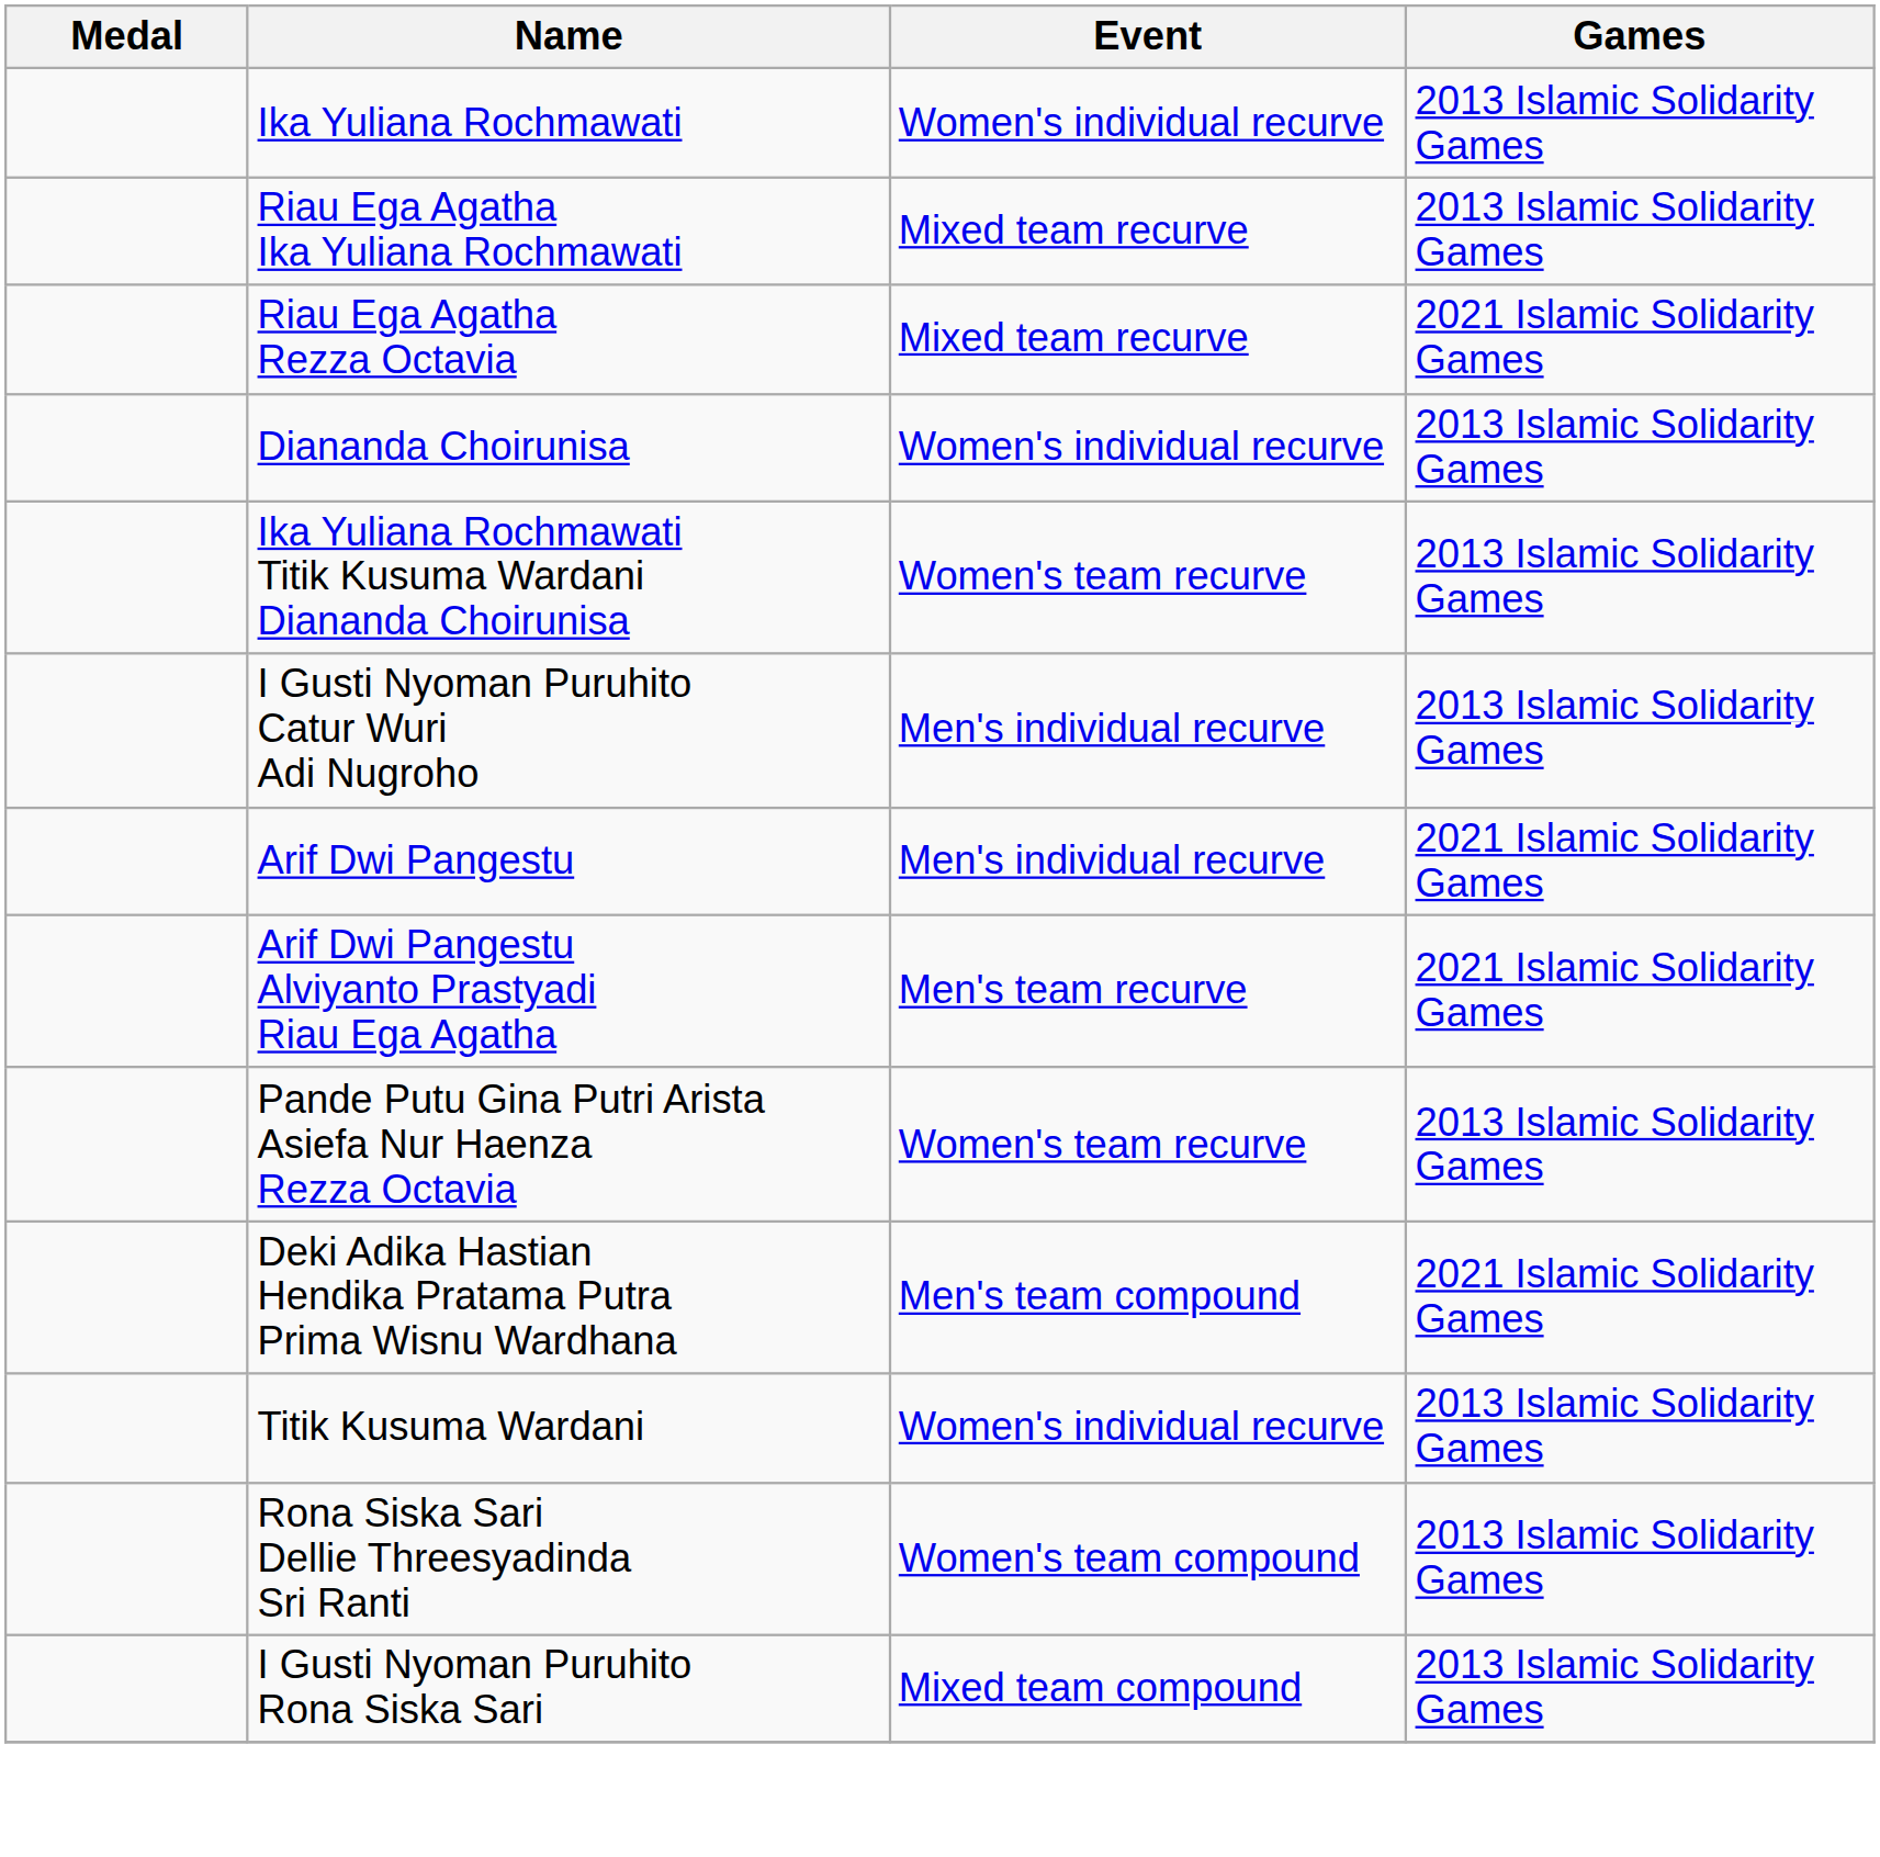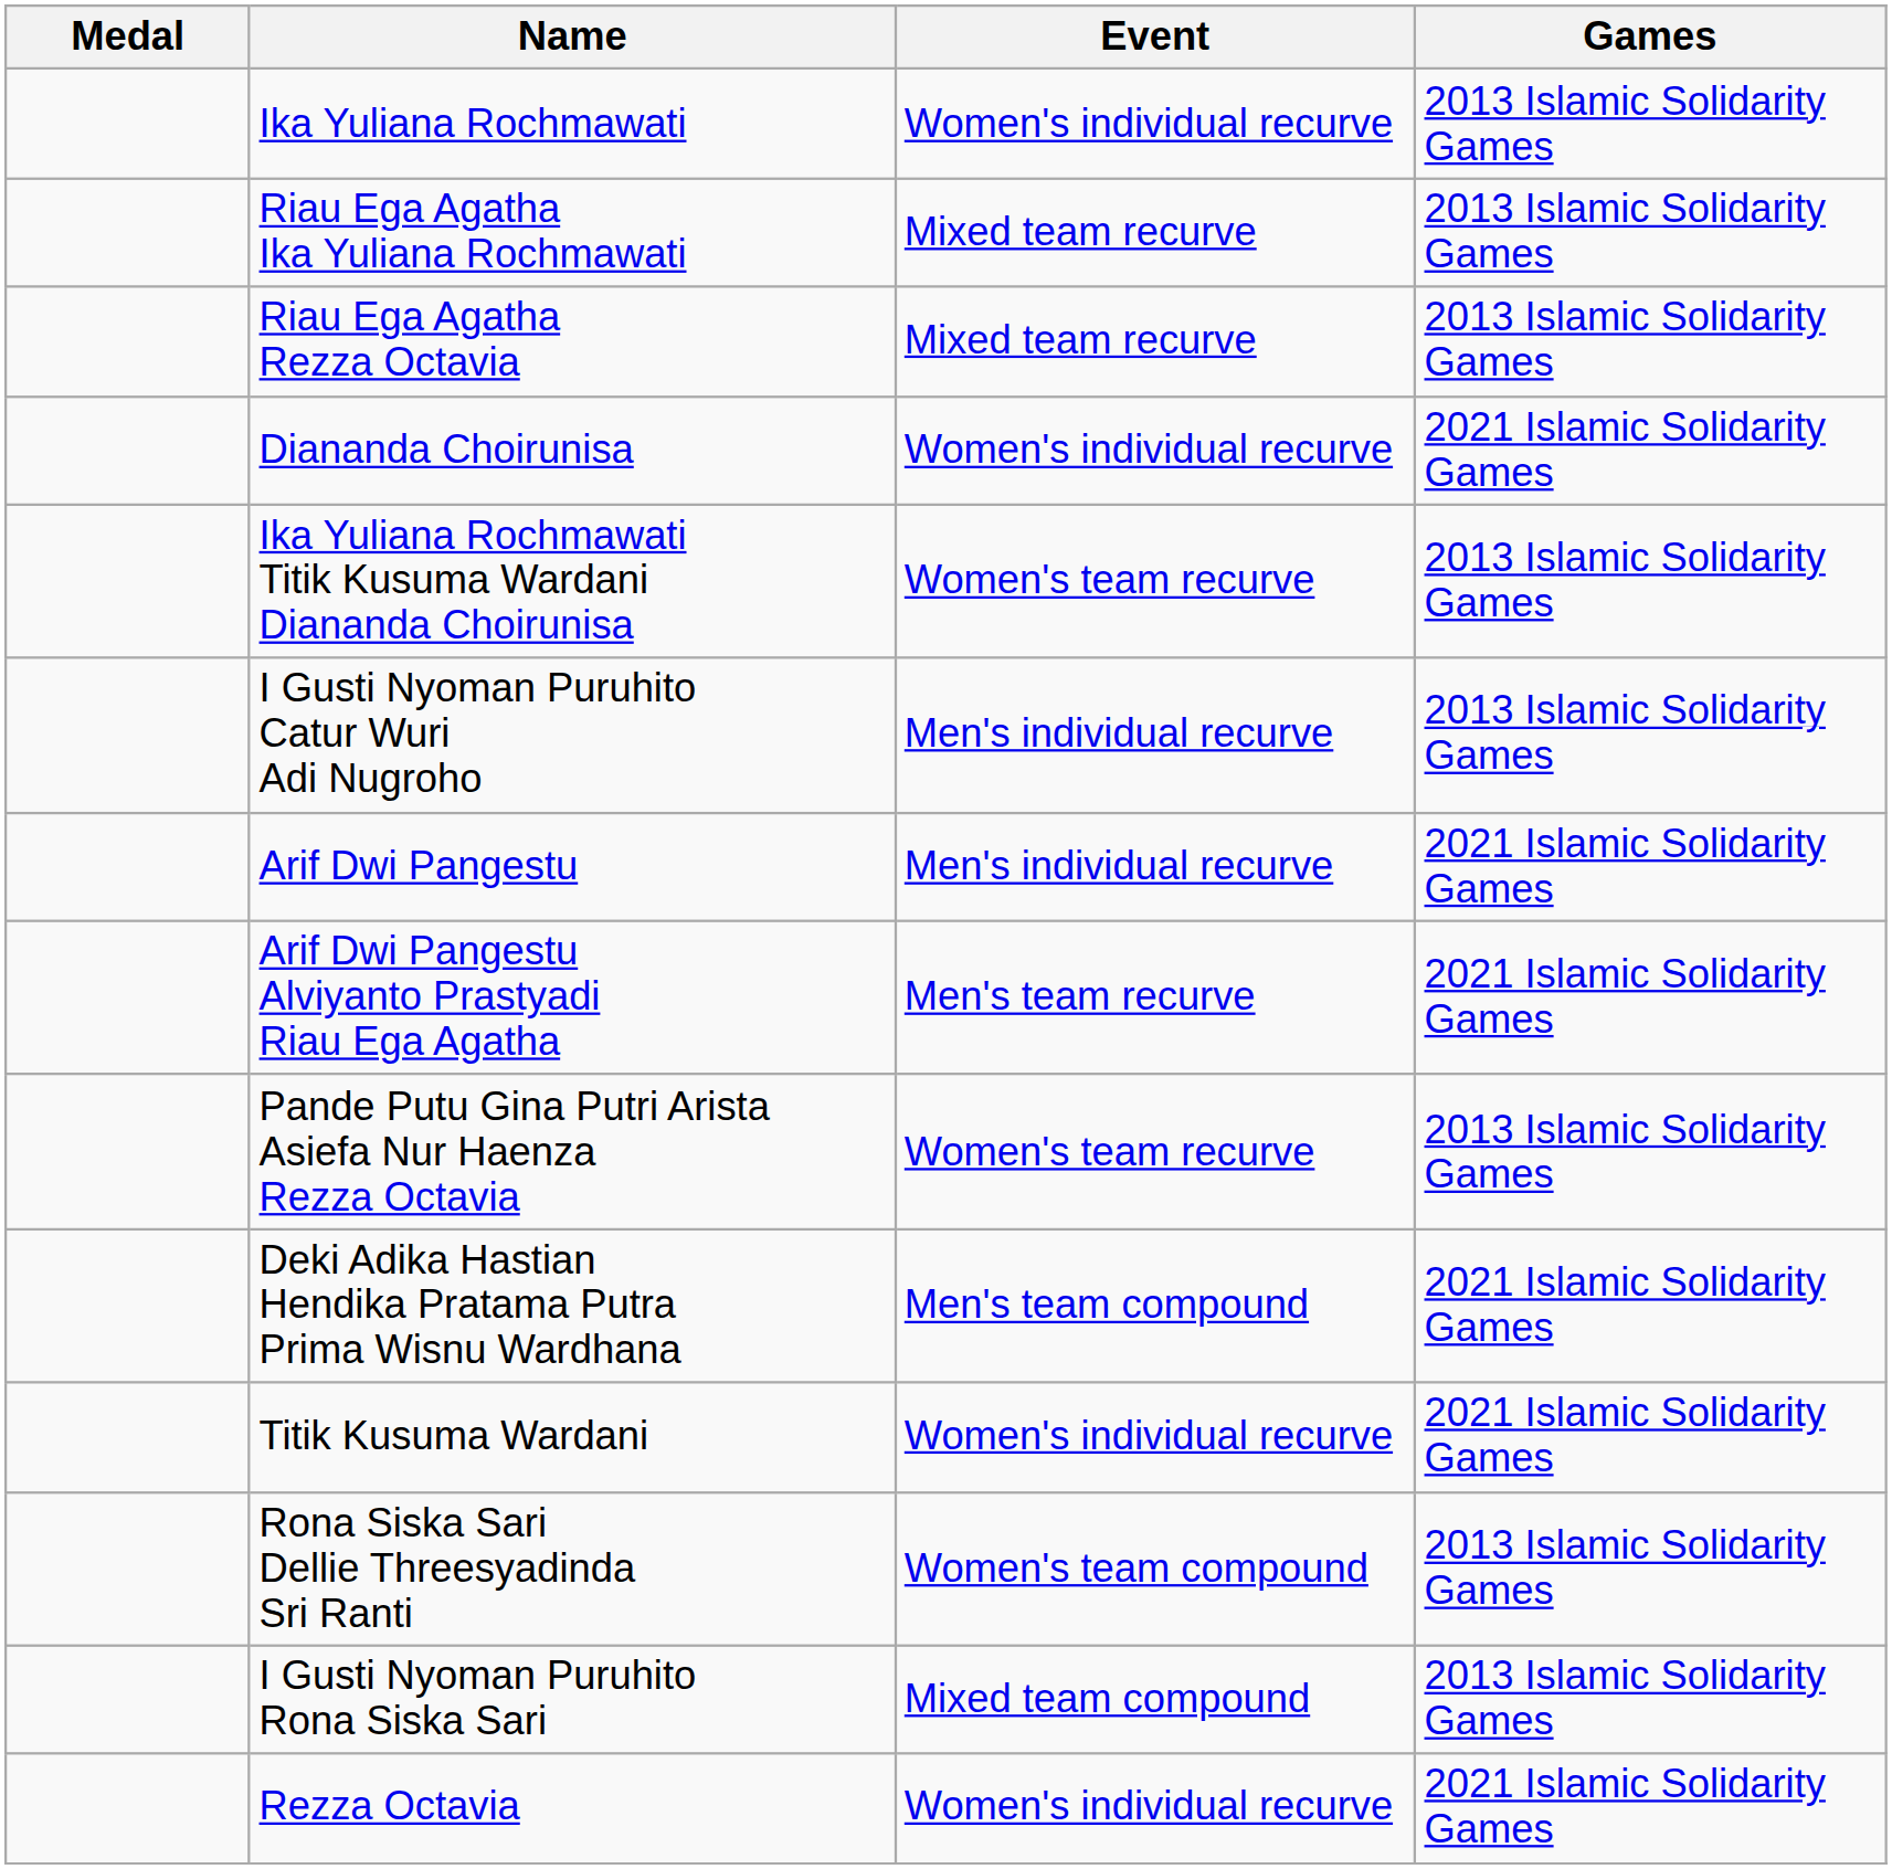Riau Ega Agatha Rezza Octavia | Games: 2021 Islamic Solidarity Games -> 2013 Islamic Solidarity Games
Diananda Choirunisa | Games: 2013 Islamic Solidarity Games -> 2021 Islamic Solidarity Games
Titik Kusuma Wardani | Games: 2013 Islamic Solidarity Games -> 2021 Islamic Solidarity Games
+ row: Rezza Octavia | Women's individual recurve | 2021 Islamic Solidarity Games
